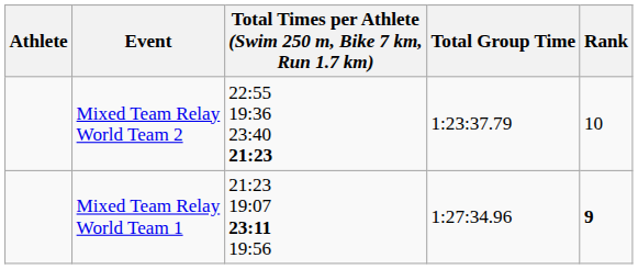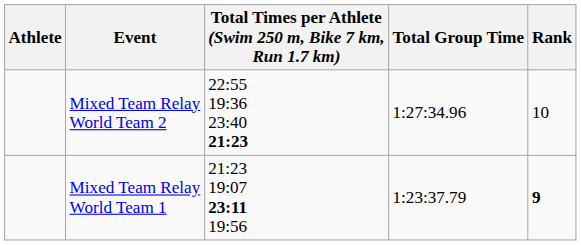Mixed Team Relay World Team 2 | Total Group Time: 1:23:37.79 -> 1:27:34.96
Mixed Team Relay World Team 1 | Total Group Time: 1:27:34.96 -> 1:23:37.79
